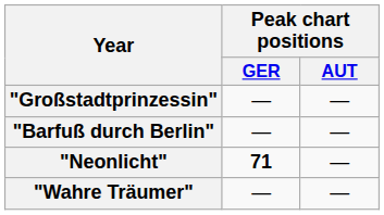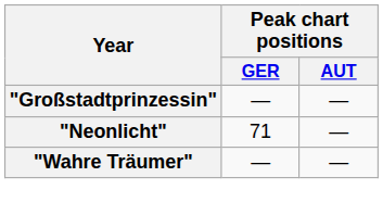- row: "Barfuß durch Berlin" | — | —
"Neonlicht" | Peak chart positions / GER: bold -> normal
